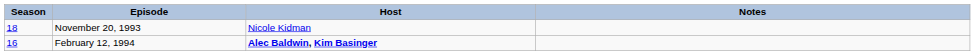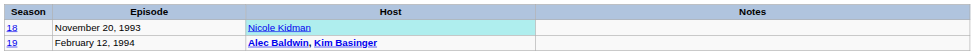November 20, 1993 | Host: no background -> paleturquoise background
February 12, 1994 | Season: 16 -> 19
